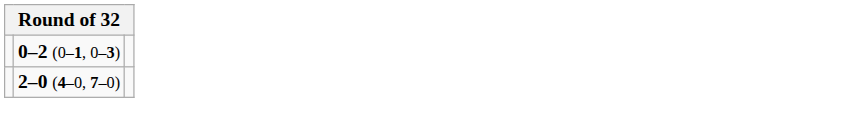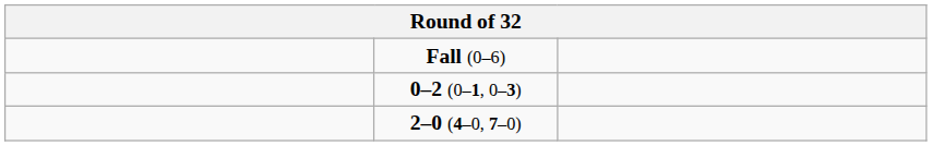+ row: Fall (0–6)
